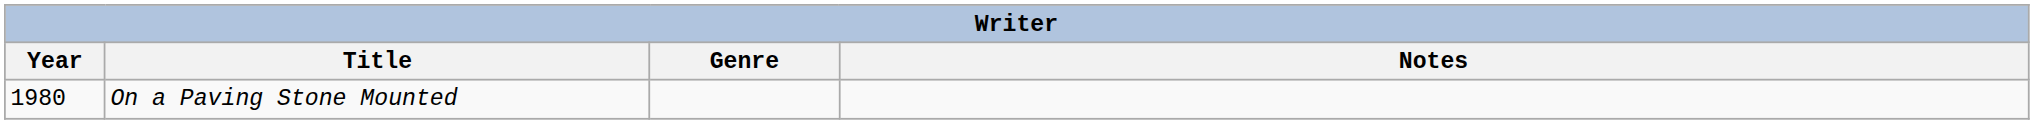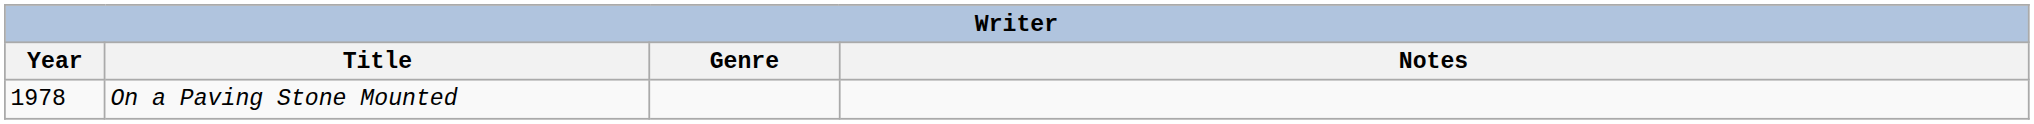On a Paving Stone Mounted | Year: 1980 -> 1978
